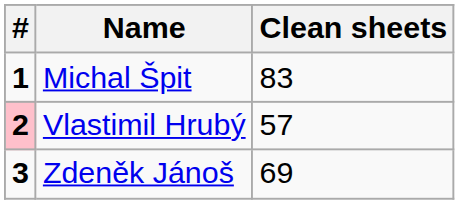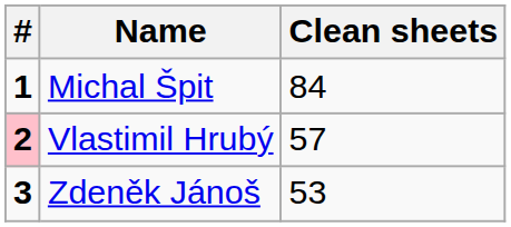Michal Špit | Clean sheets: 83 -> 84
Zdeněk Jánoš | Clean sheets: 69 -> 53
